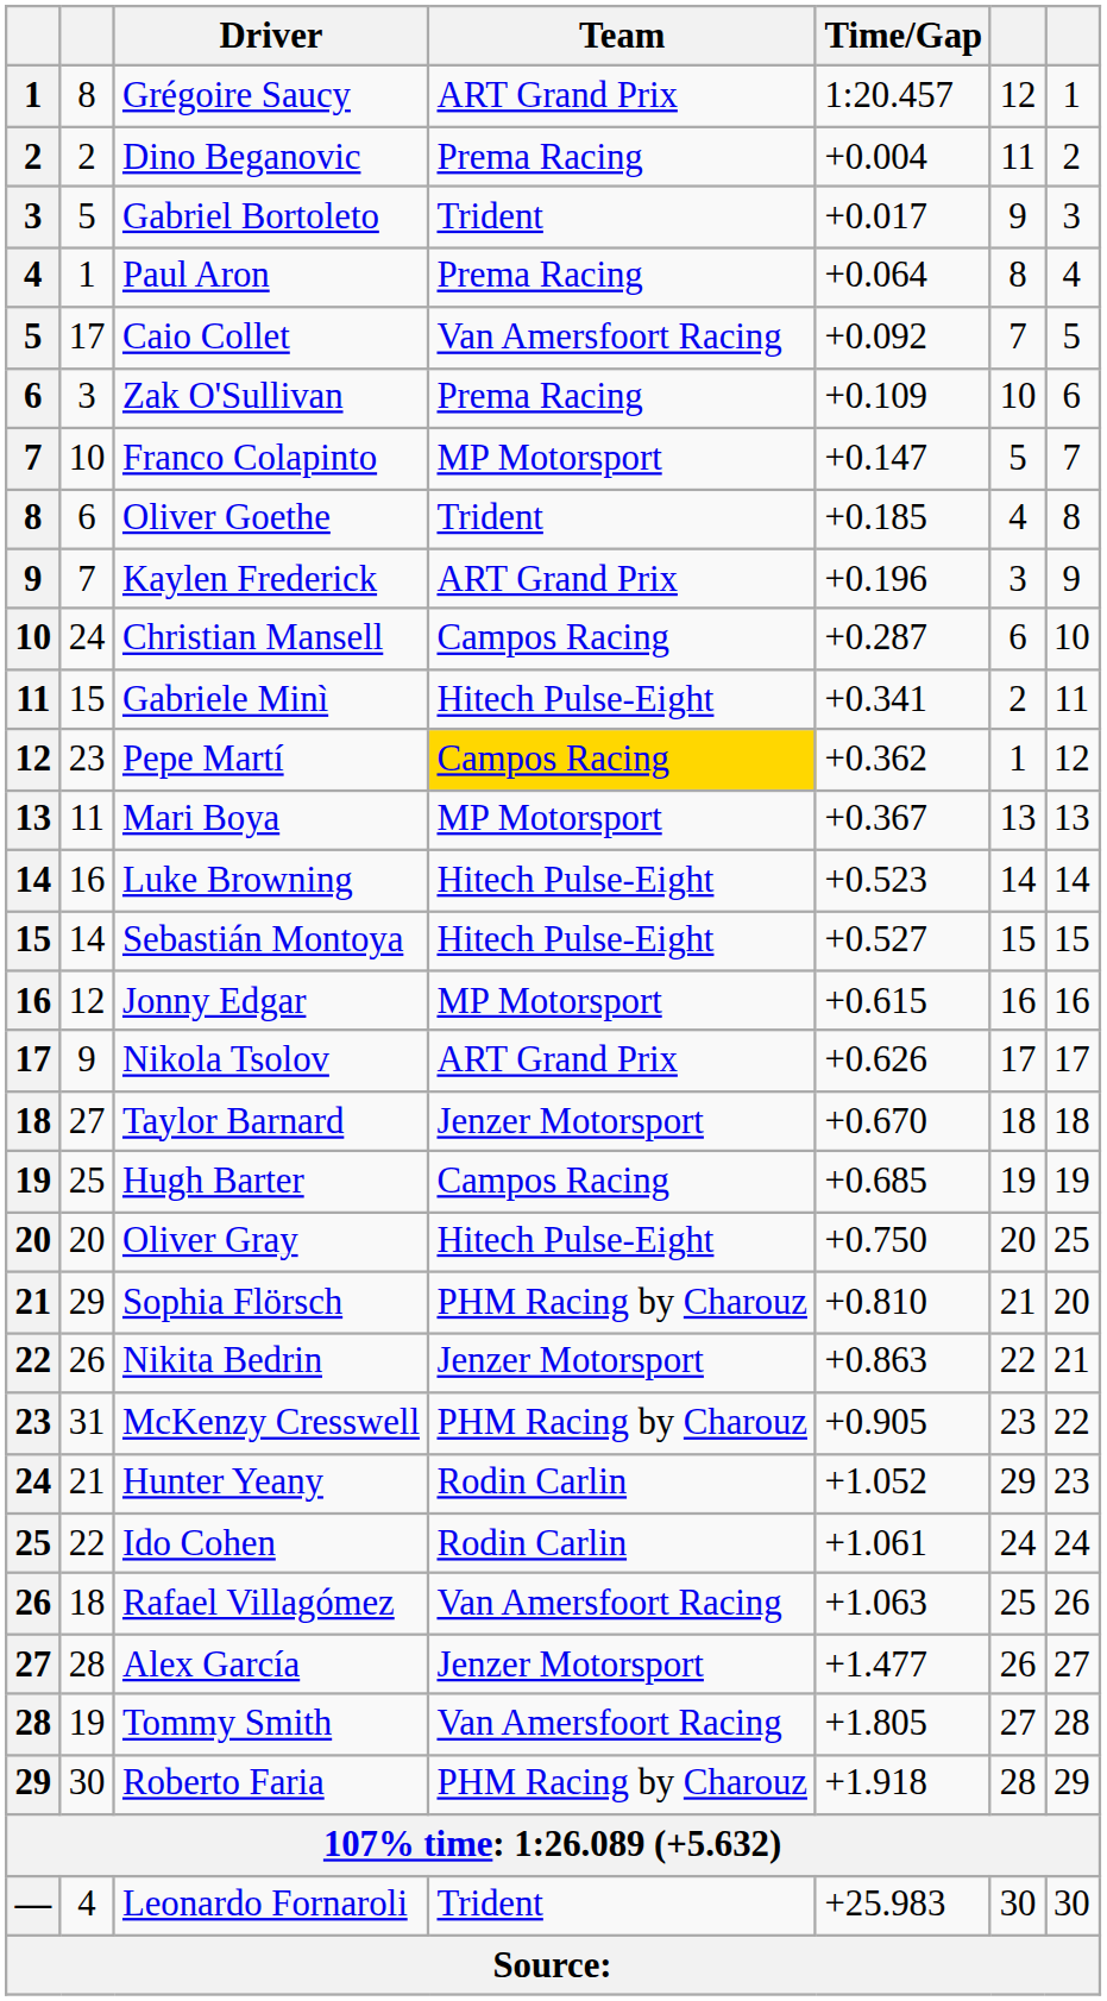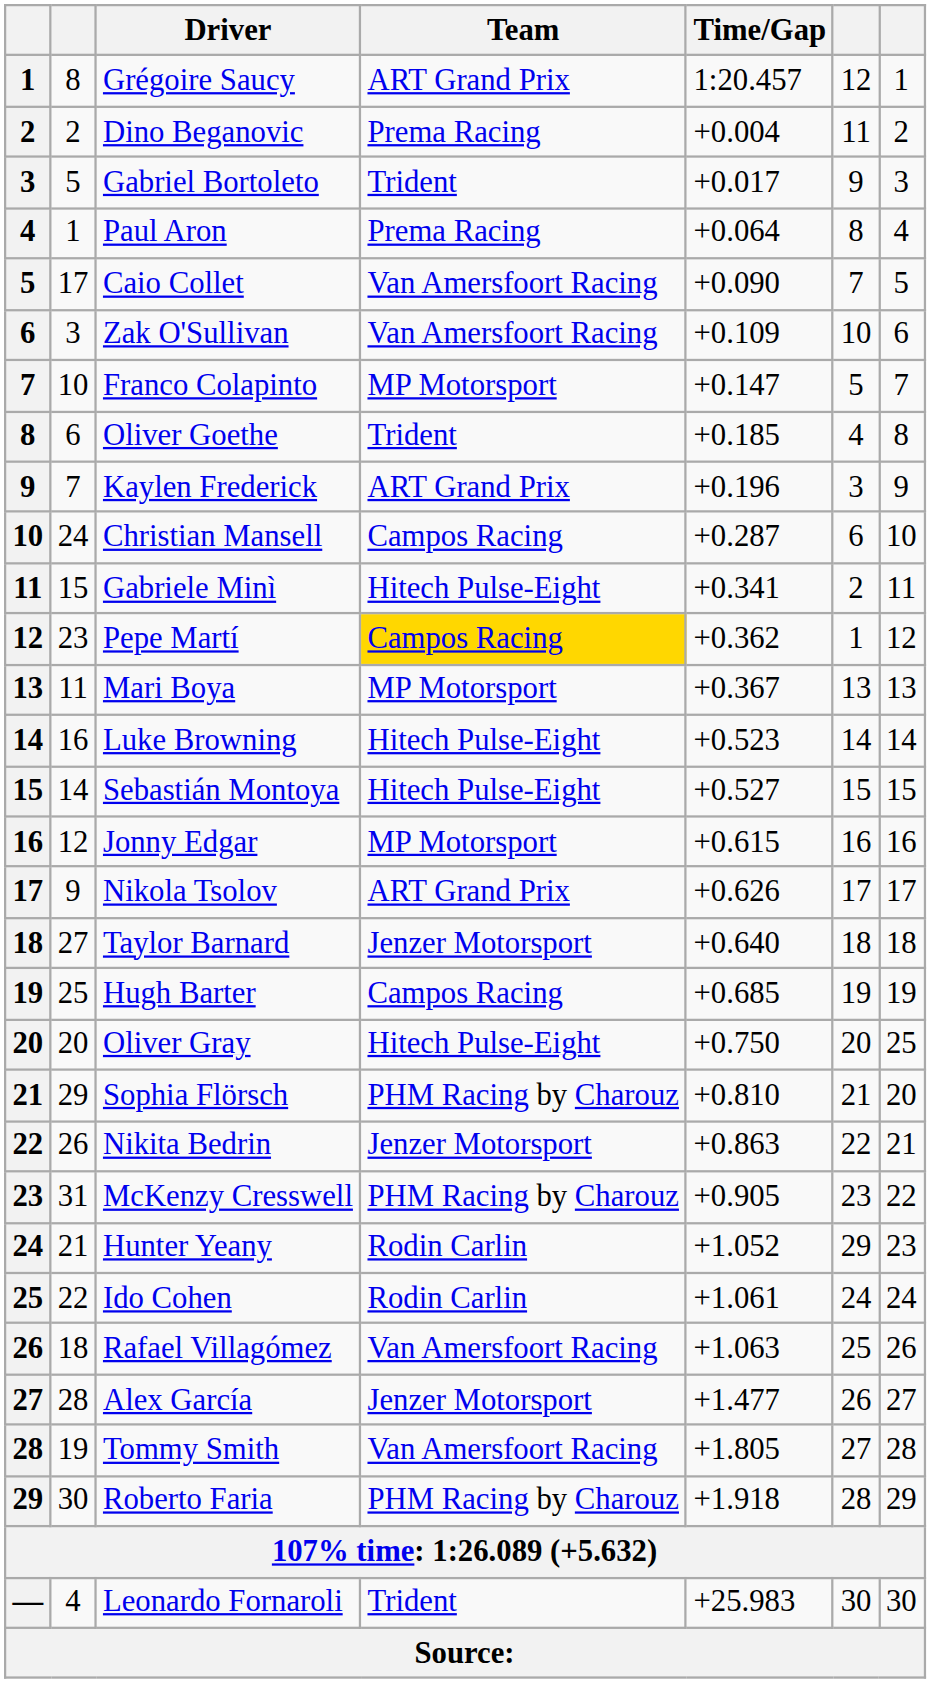Caio Collet | Time/Gap: +0.092 -> +0.090
Zak O'Sullivan | Team: Prema Racing -> Van Amersfoort Racing
Taylor Barnard | Time/Gap: +0.670 -> +0.640
